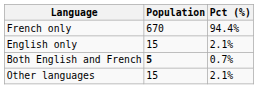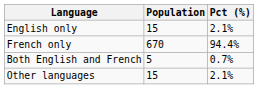rows swapped: French only <-> English only
Both English and French | Population: bold -> normal
